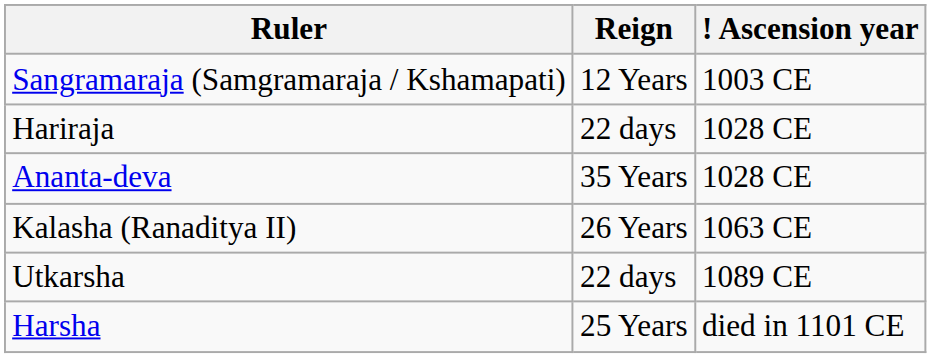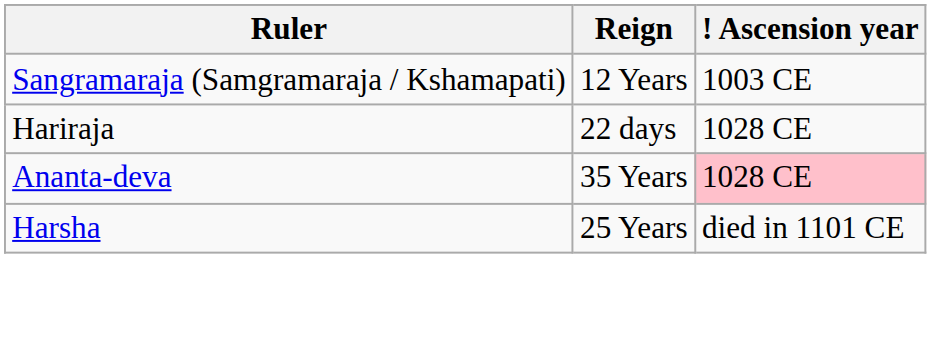Ananta-deva | ! Ascension year: no background -> pink background
- row: Kalasha (Ranaditya II) | 26 Years | 1063 CE
- row: Utkarsha | 22 days | 1089 CE
